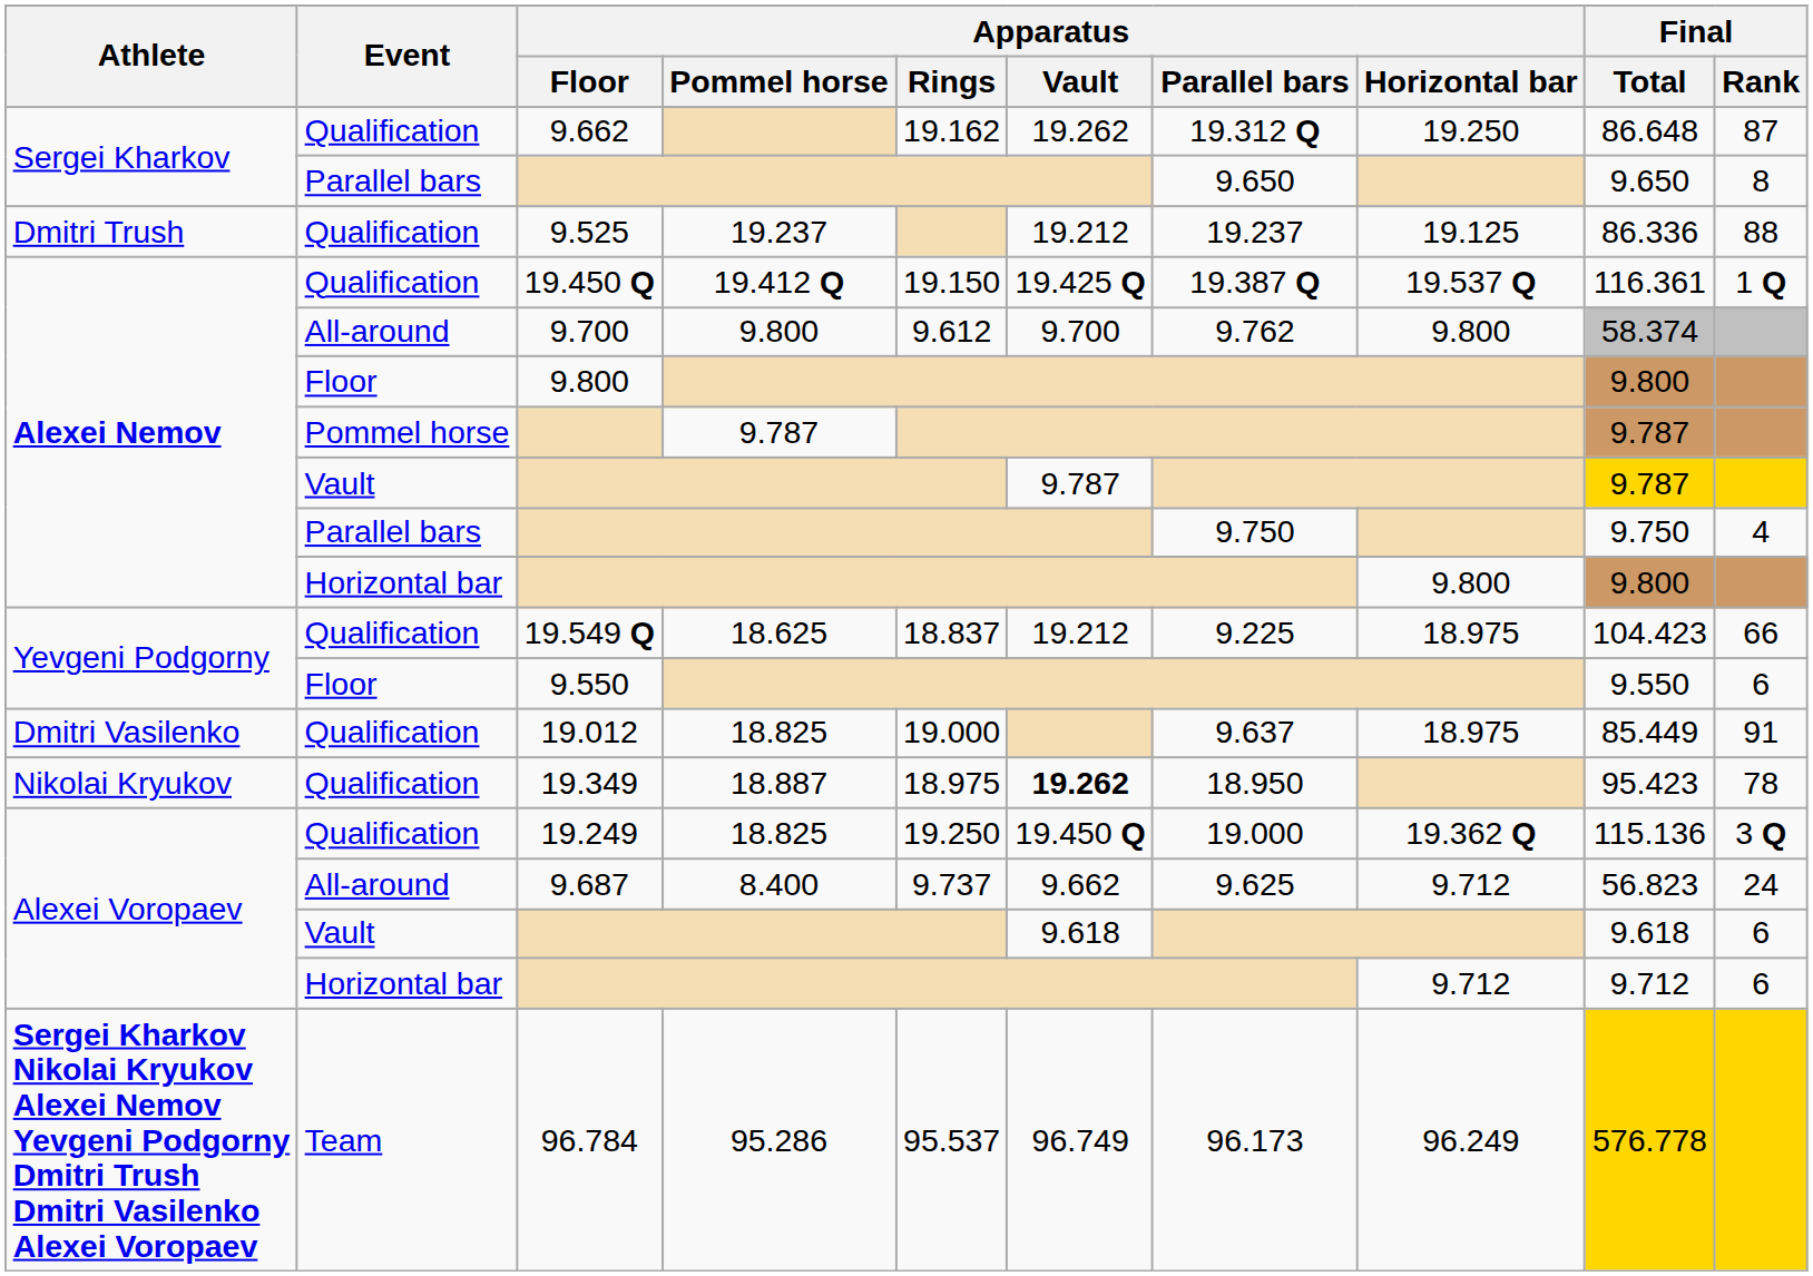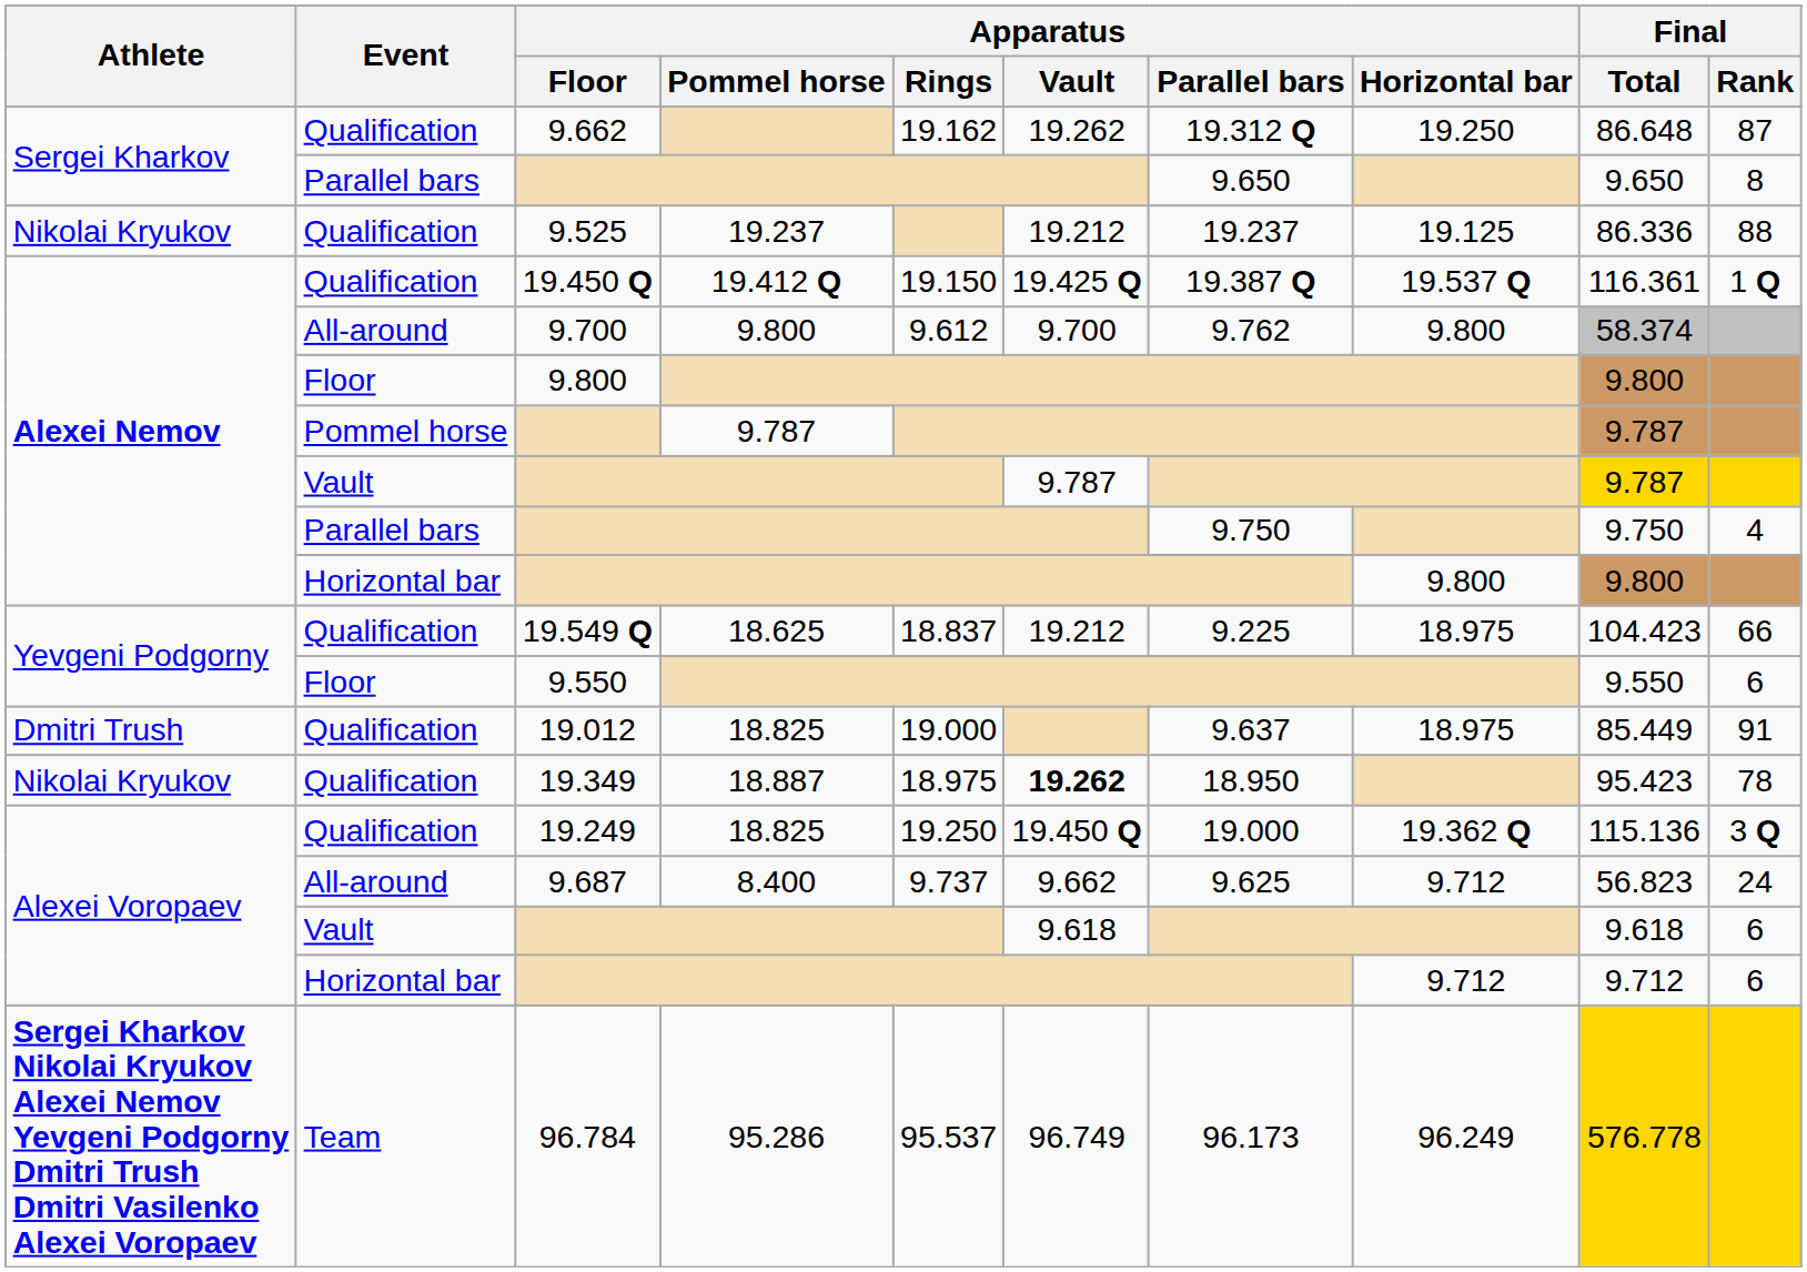9.525 | Athlete: Dmitri Trush -> Nikolai Kryukov
19.012 | Athlete: Dmitri Vasilenko -> Dmitri Trush
